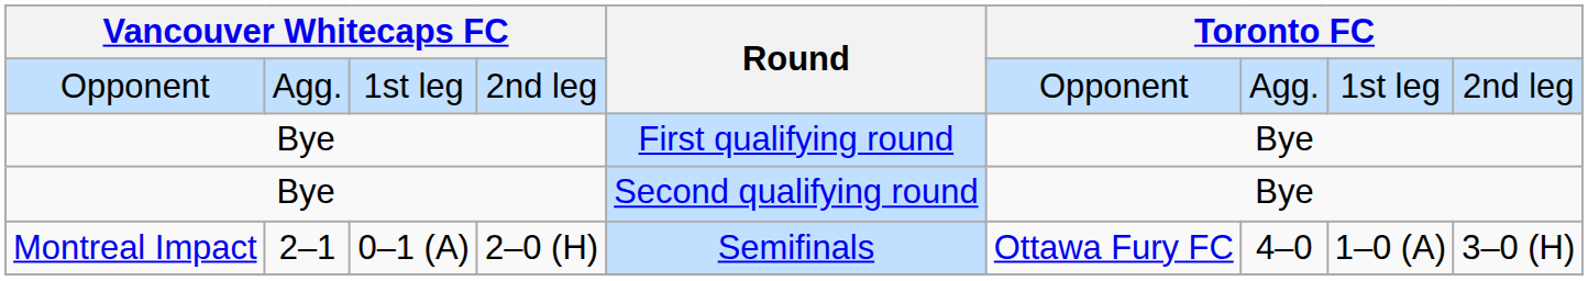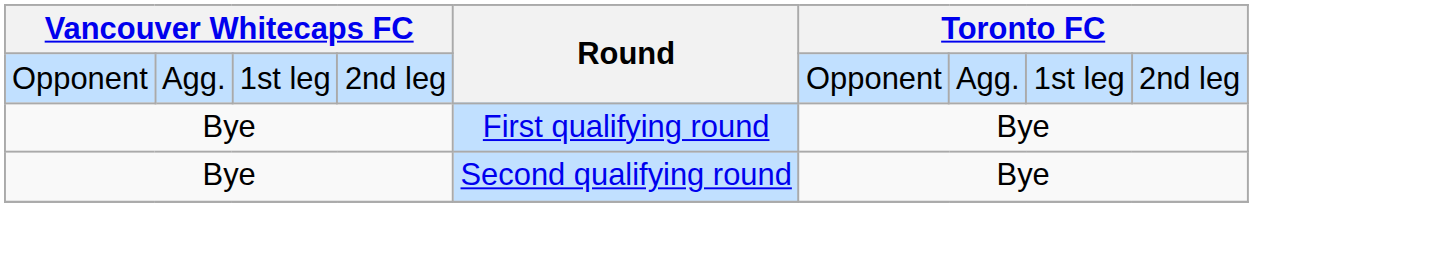- row: Montreal Impact | 2–1 | 0–1 (A) | 2–0 (H) | Semifinals | Ottawa Fury FC | 4–0 | 1–0 (A) | 3–0 (H)
